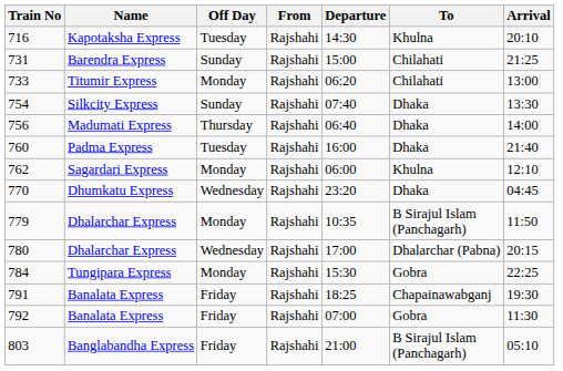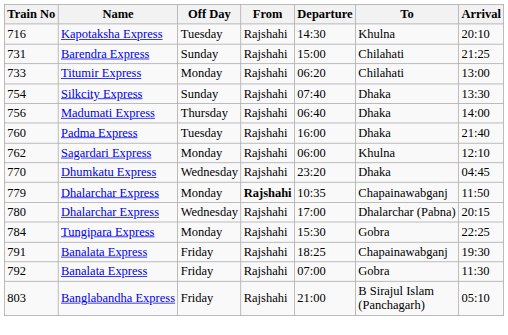779 | From: normal -> bold
779 | To: B Sirajul Islam (Panchagarh) -> Chapainawabganj
